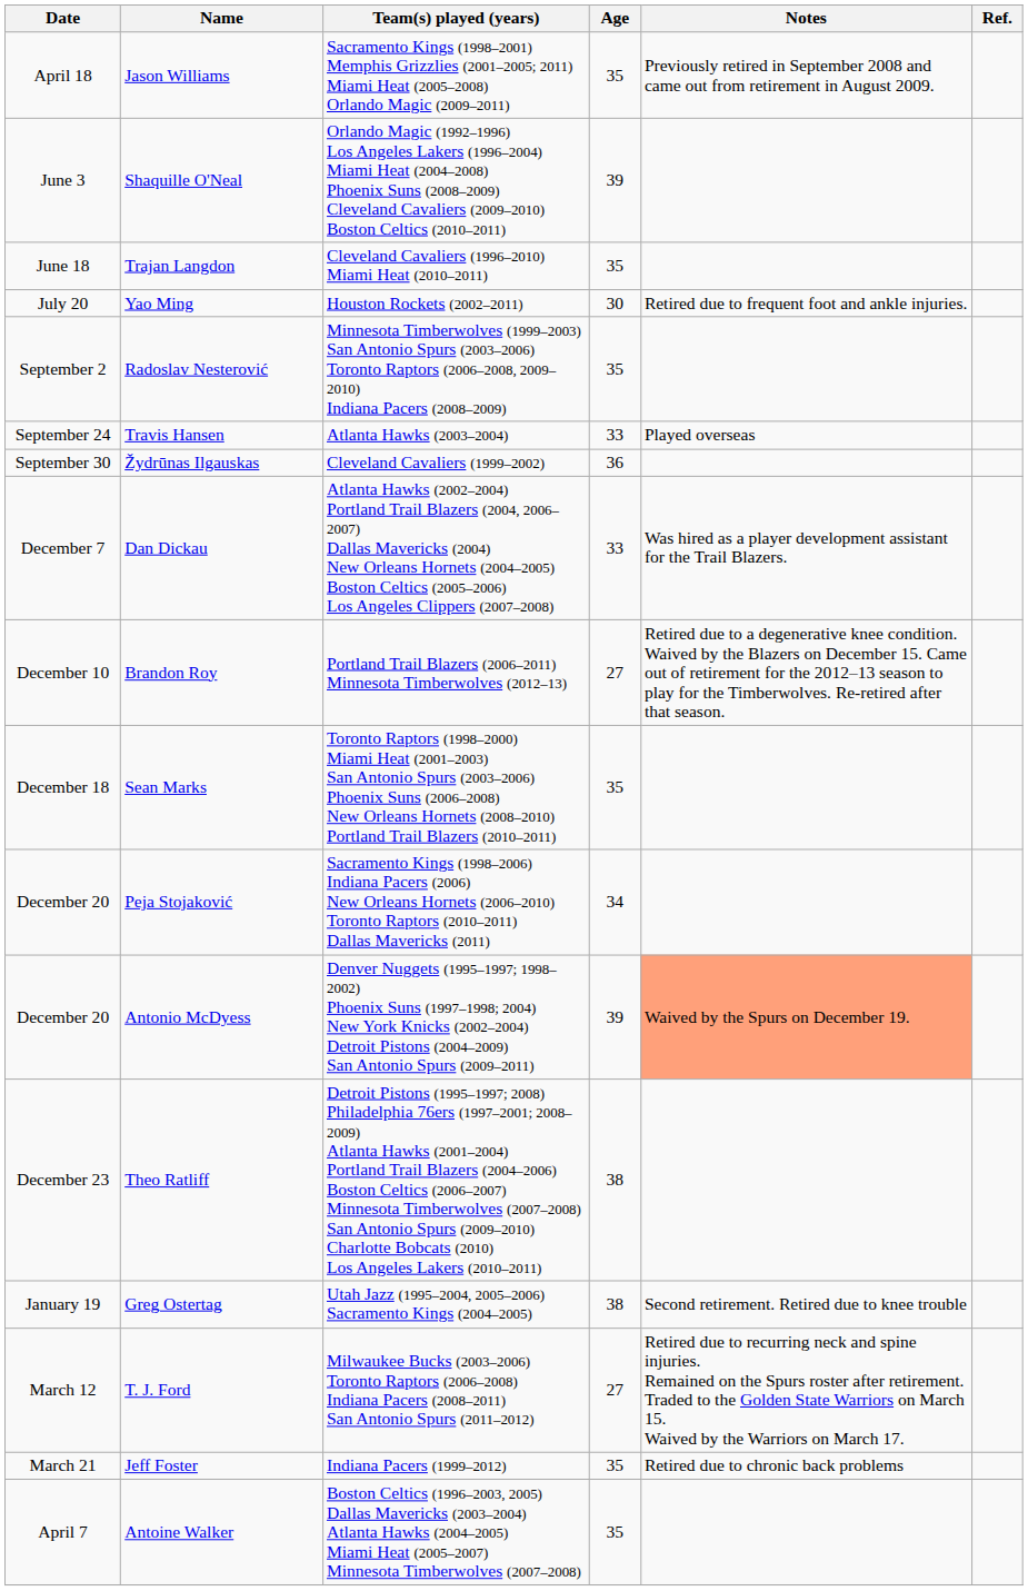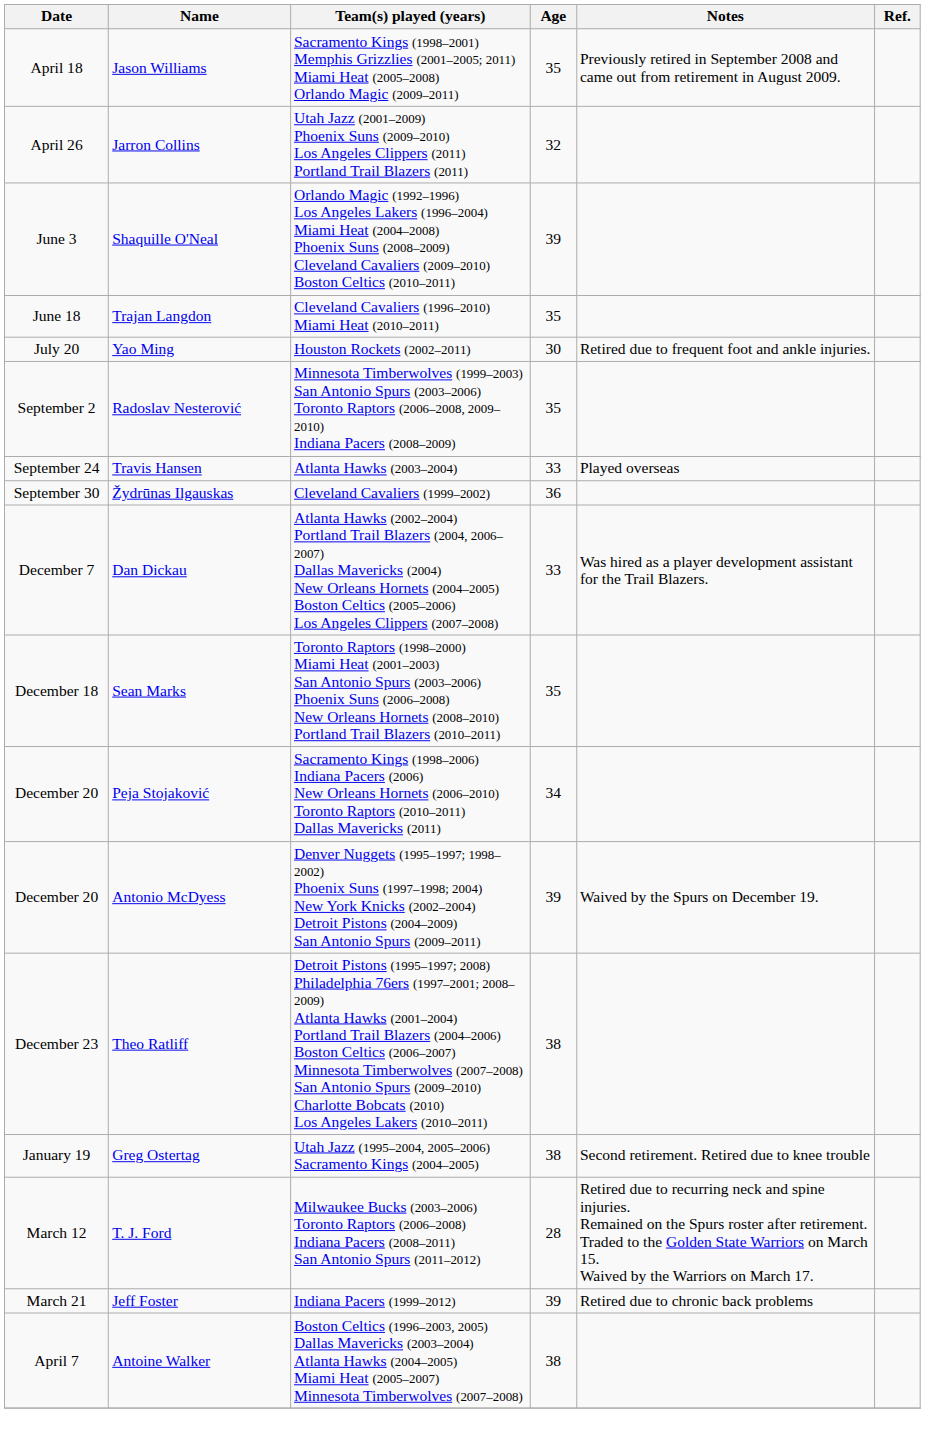+ row: April 26 | Jarron Collins | Utah Jazz (2001–2009) Phoenix Suns (2009–2010) Los Angeles Clippers (2011) Portland Trail Blazers (2011) | 32
- row: December 10 | Brandon Roy | Portland Trail Blazers (2006–2011) Minnesota Timberwolves (2012–13) | 27 | Retired due to a degenerative knee condition. Waived by the Blazers on December 15. Came out of retirement for the 2012–13 season to play for the Timberwolves. Re-retired after that season.
Antonio McDyess | Notes: lightsalmon background -> no background
T. J. Ford | Age: 27 -> 28
Jeff Foster | Age: 35 -> 39
Antoine Walker | Age: 35 -> 38
